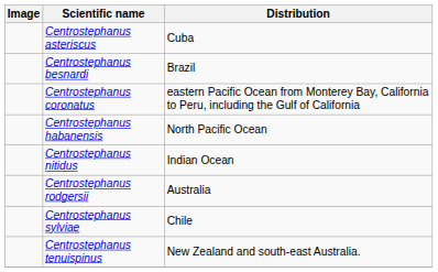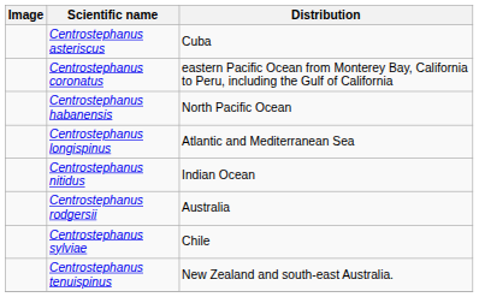- row: Centrostephanus besnardi | Brazil
+ row: Centrostephanus longispinus | Atlantic and Mediterranean Sea
